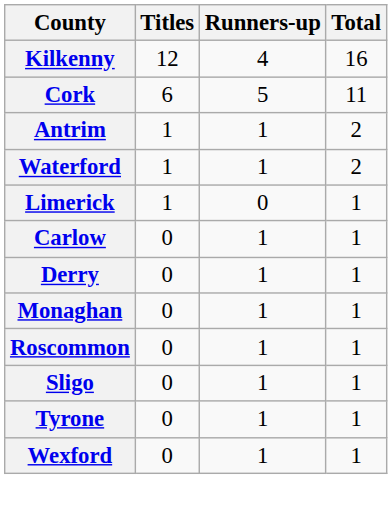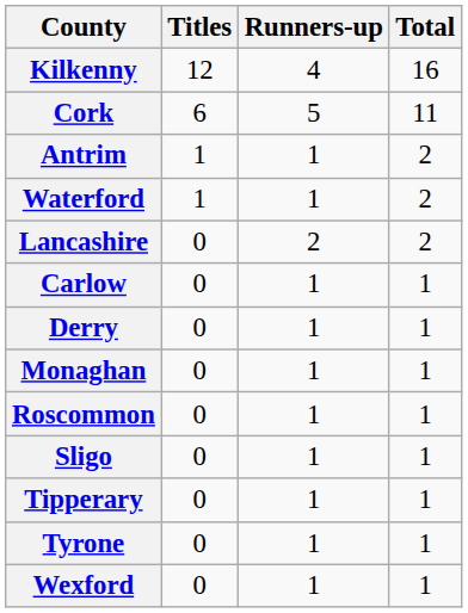- row: Limerick | 1 | 0 | 1
+ row: Lancashire | 0 | 2 | 2
+ row: Tipperary | 0 | 1 | 1
